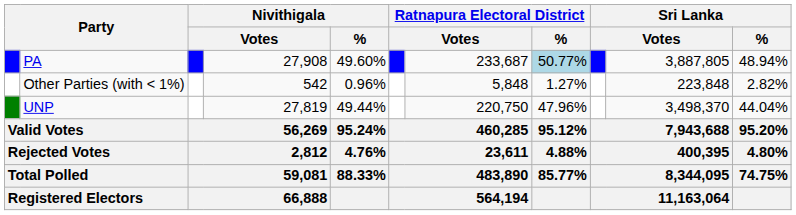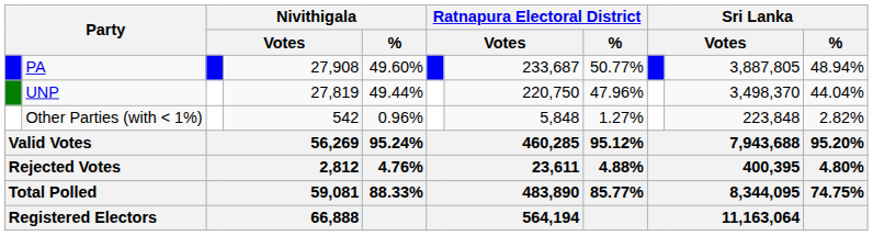PA | Ratnapura Electoral District / %: lightblue background -> no background
rows swapped: UNP <-> Other Parties (with < 1%)
